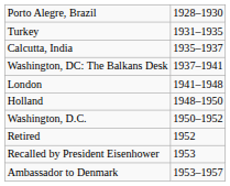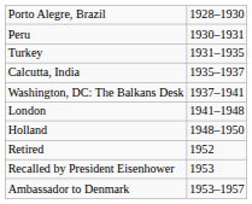+ row: Peru | 1930–1931
- row: Washington, D.C. | 1950–1952
